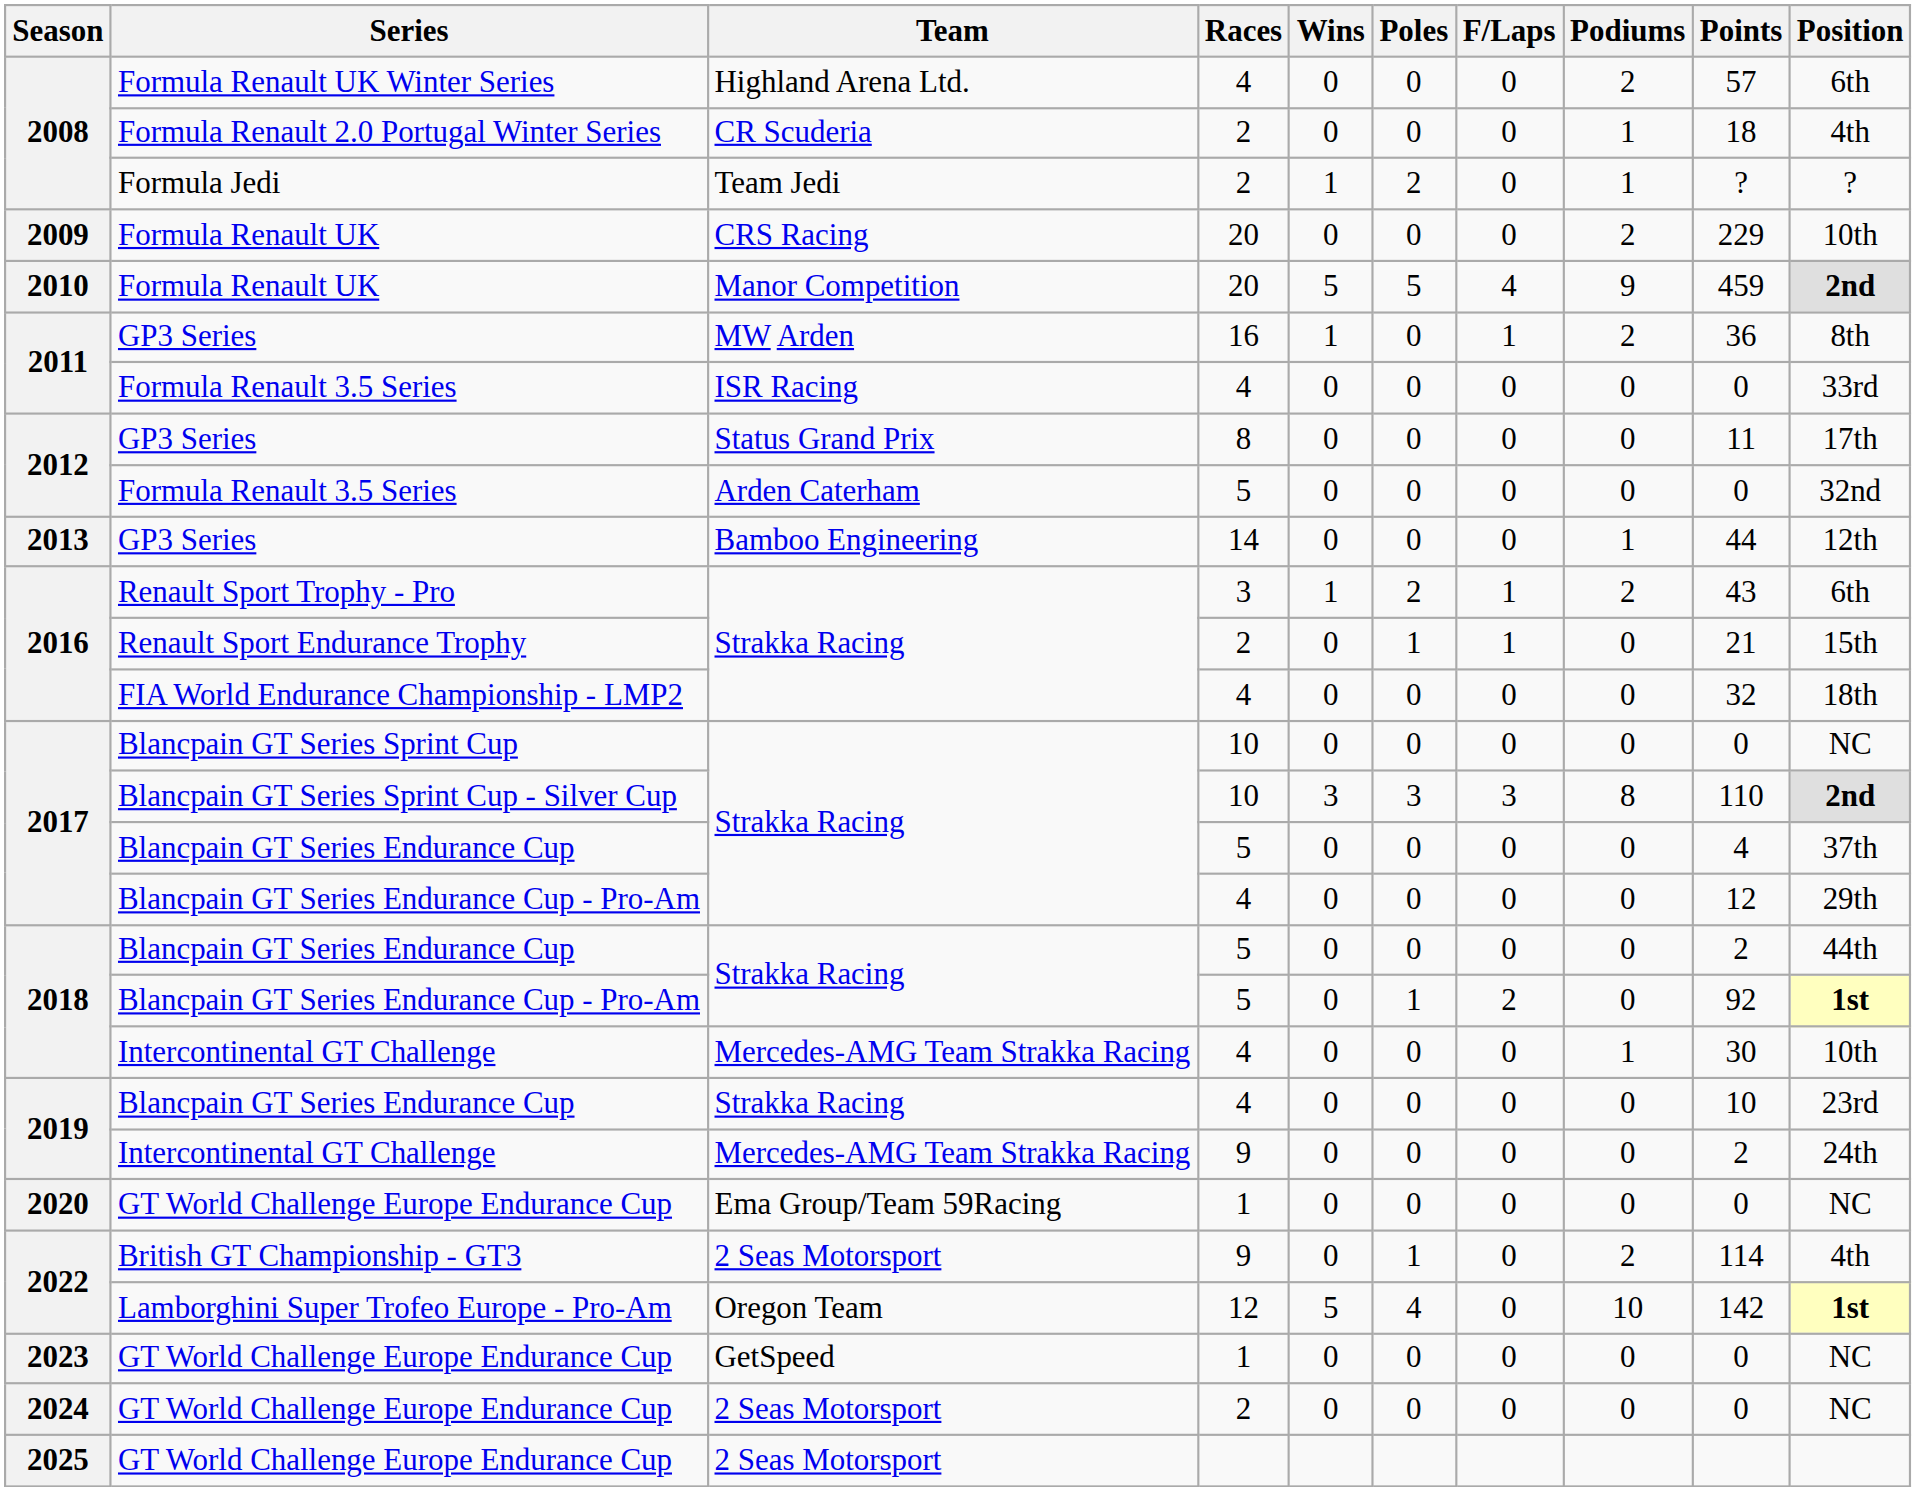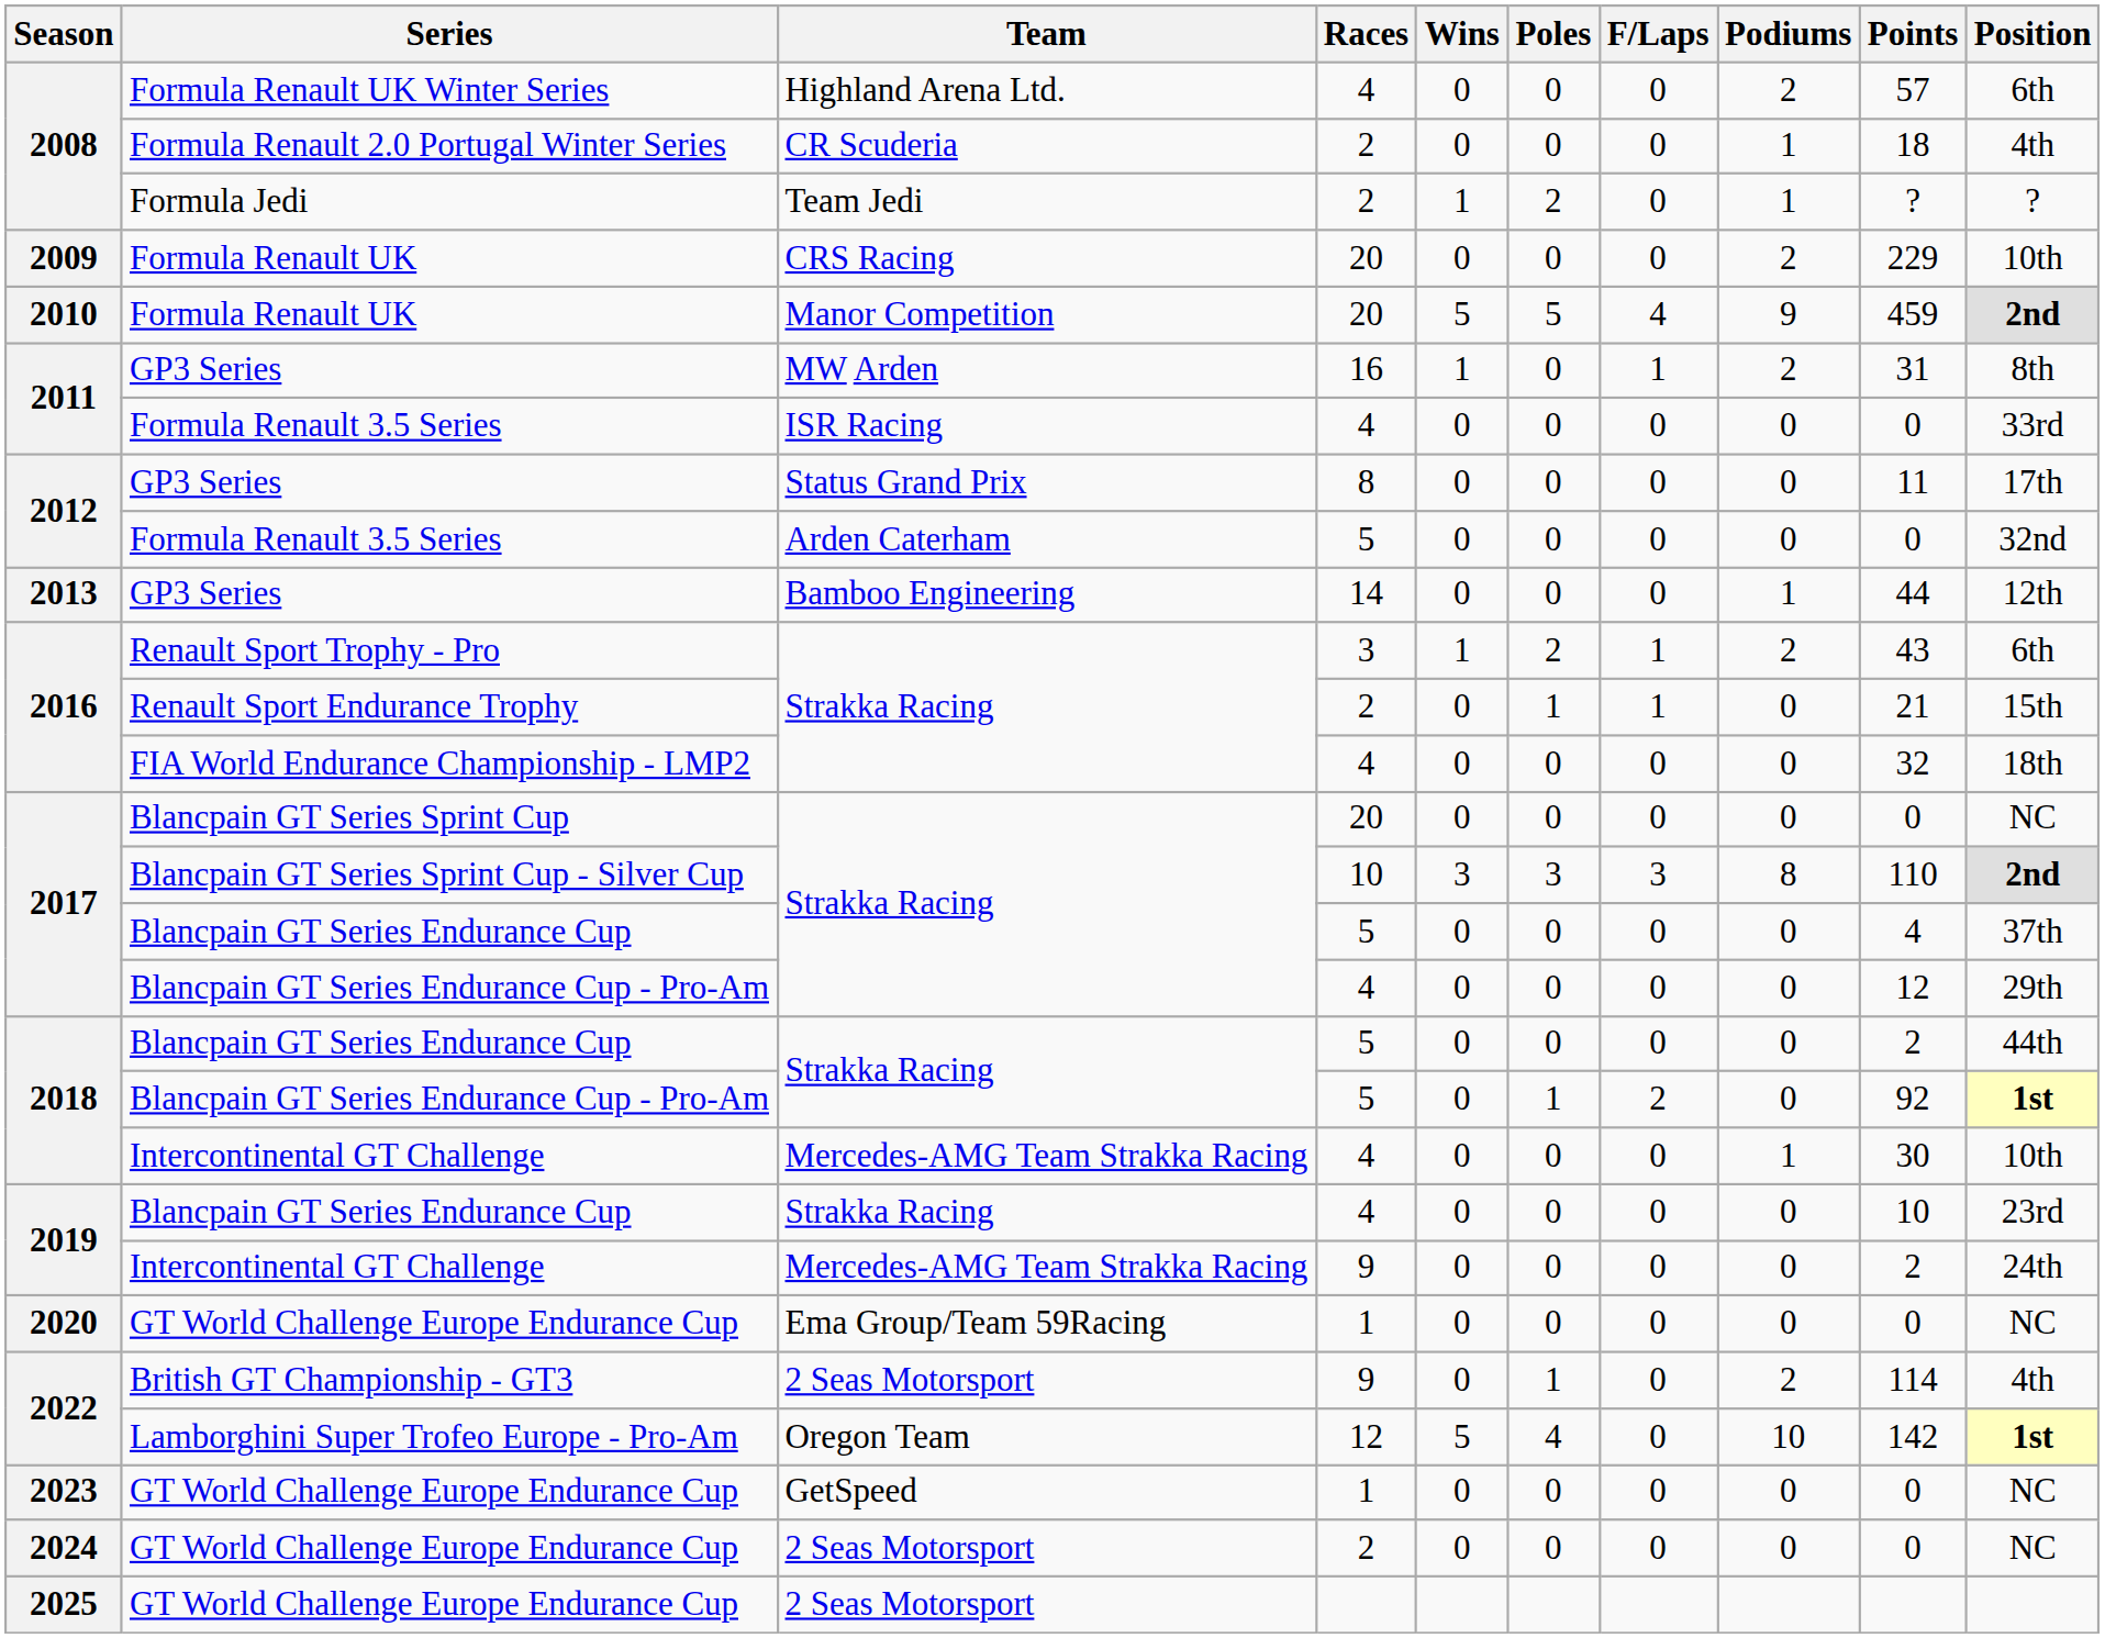2011 / GP3 Series | Points: 36 -> 31
Blancpain GT Series Sprint Cup | Races: 10 -> 20
